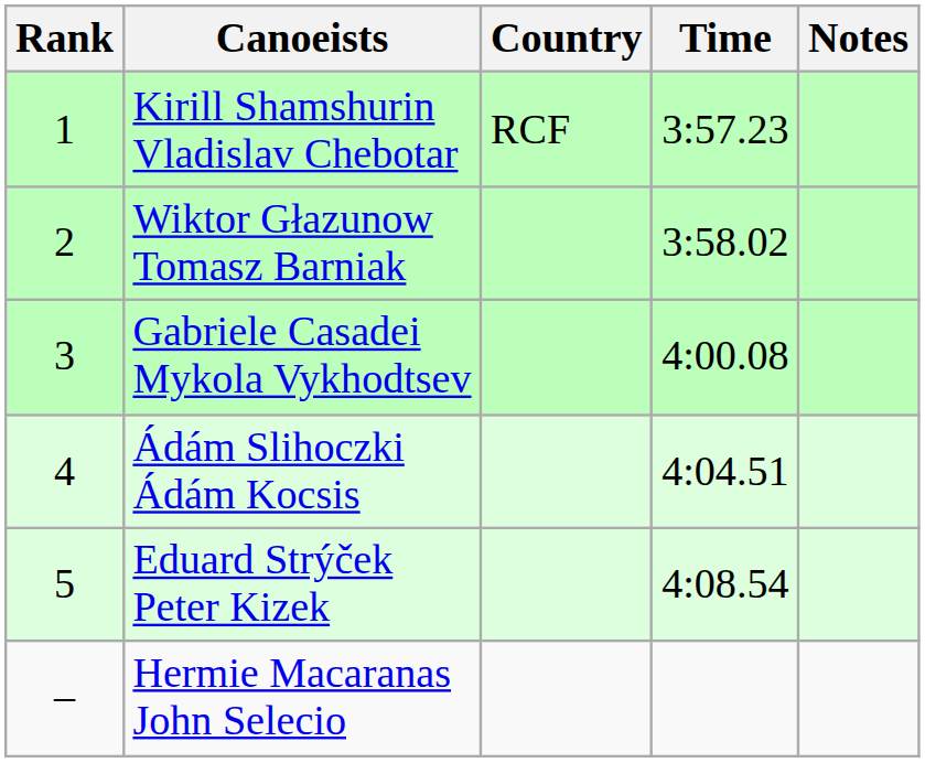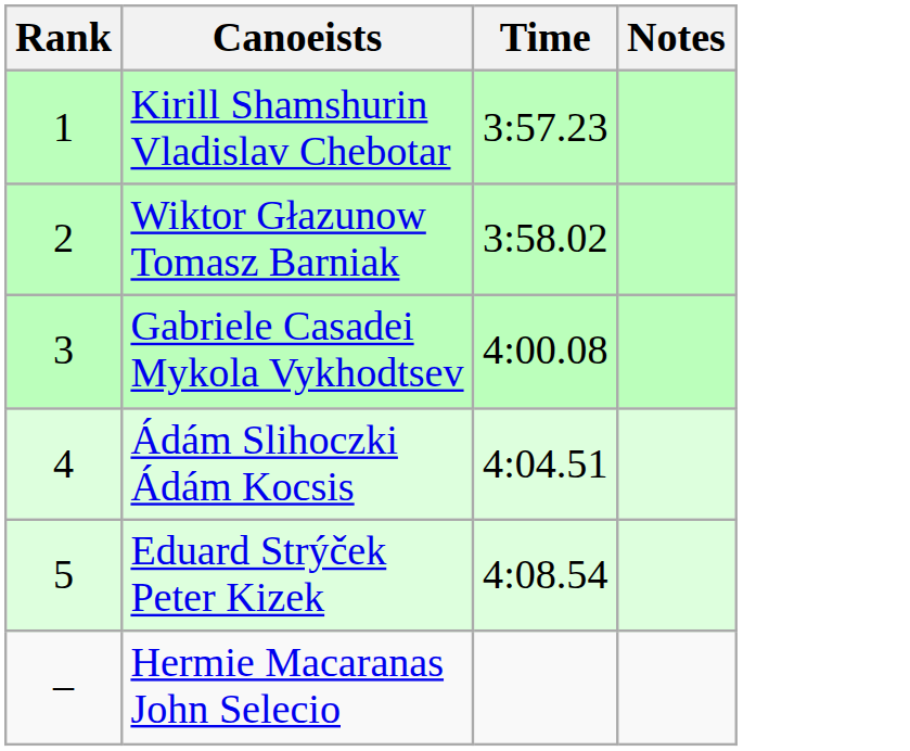- column: Country | RCF
